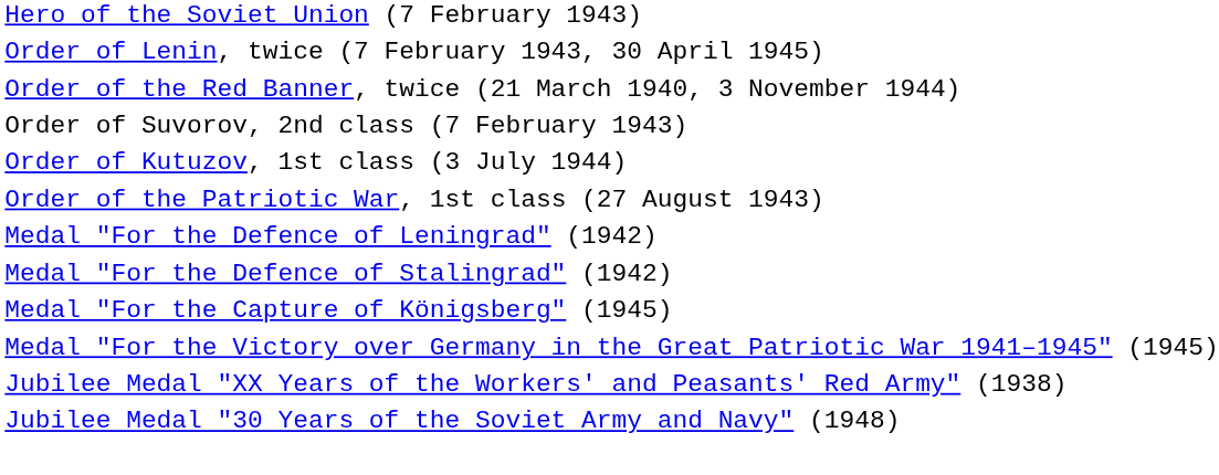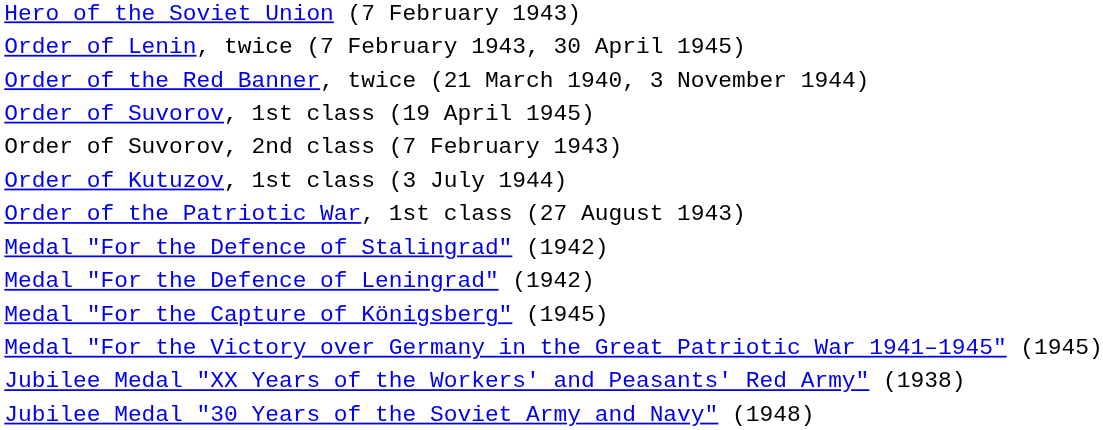+ row: Order of Suvorov, 1st class (19 April 1945)
rows swapped: Medal "For the Defence of Stalingrad" (1942) <-> Medal "For the Defence of Leningrad" (1942)
